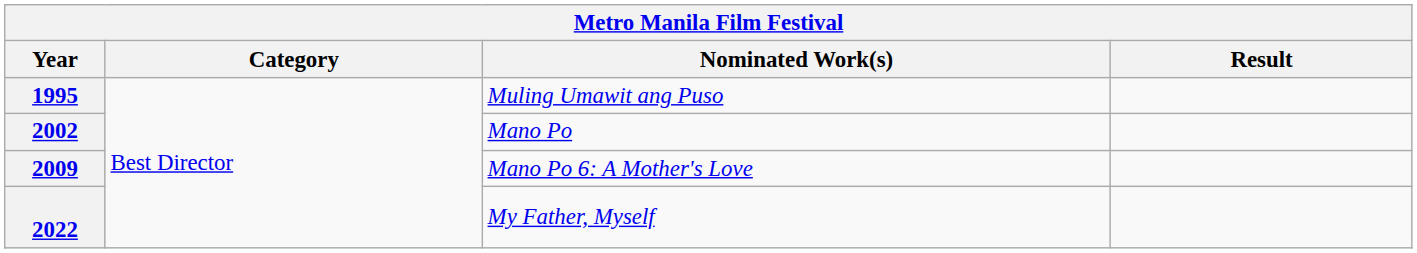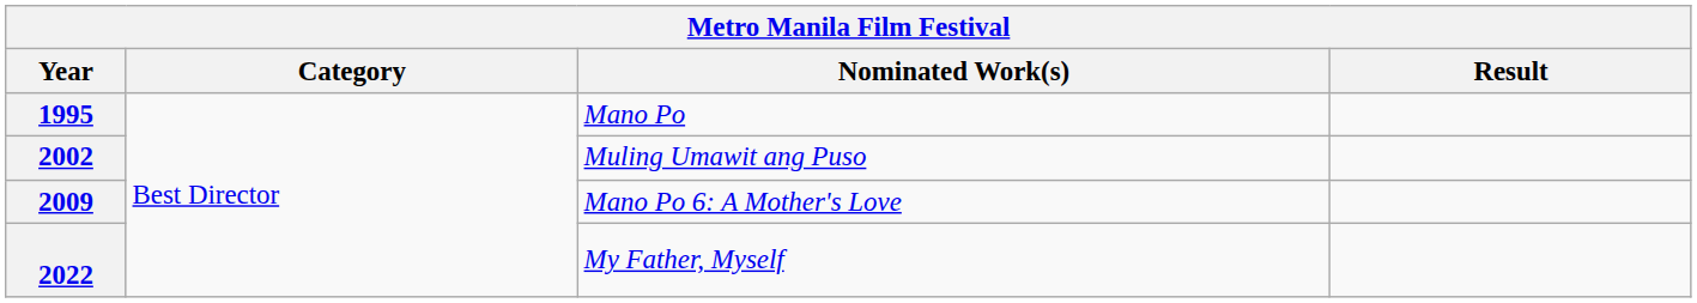1995 | Nominated Work(s): Muling Umawit ang Puso -> Mano Po
2002 | Nominated Work(s): Mano Po -> Muling Umawit ang Puso
